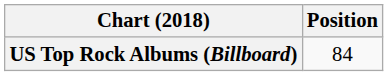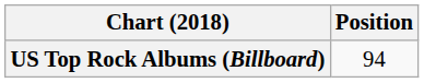US Top Rock Albums (Billboard) | Position: 84 -> 94
